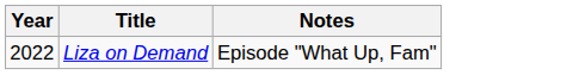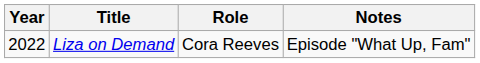+ column: Role | Cora Reeves
